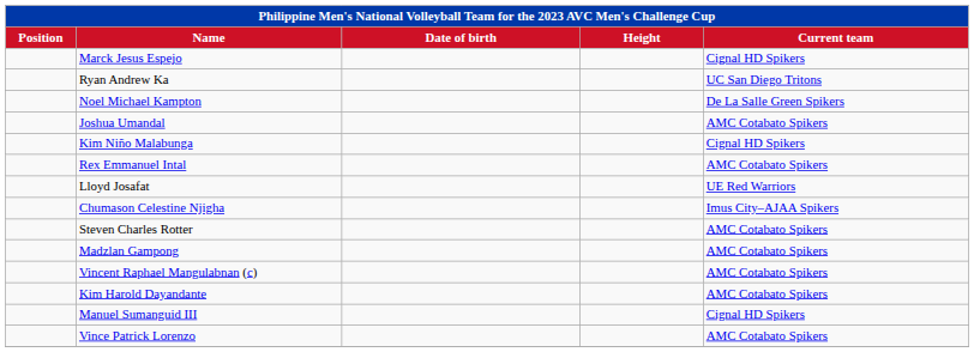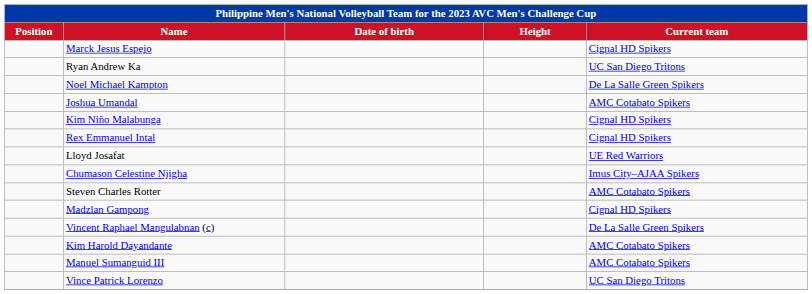Rex Emmanuel Intal | Current team: AMC Cotabato Spikers -> Cignal HD Spikers
Madzlan Gampong | Current team: AMC Cotabato Spikers -> Cignal HD Spikers
Vincent Raphael Mangulabnan (c) | Current team: AMC Cotabato Spikers -> De La Salle Green Spikers
Manuel Sumanguid III | Current team: Cignal HD Spikers -> AMC Cotabato Spikers
Vince Patrick Lorenzo | Current team: AMC Cotabato Spikers -> UC San Diego Tritons
